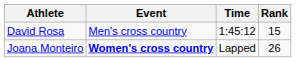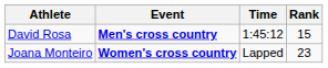David Rosa | Event: normal -> bold
Joana Monteiro | Rank: 26 -> 23
